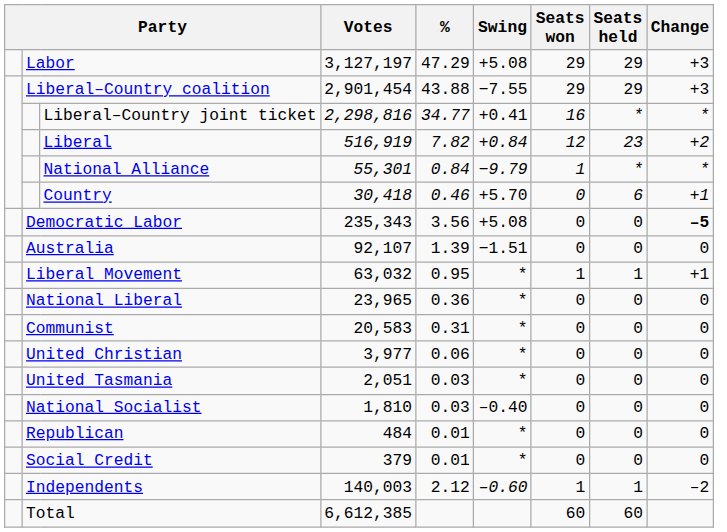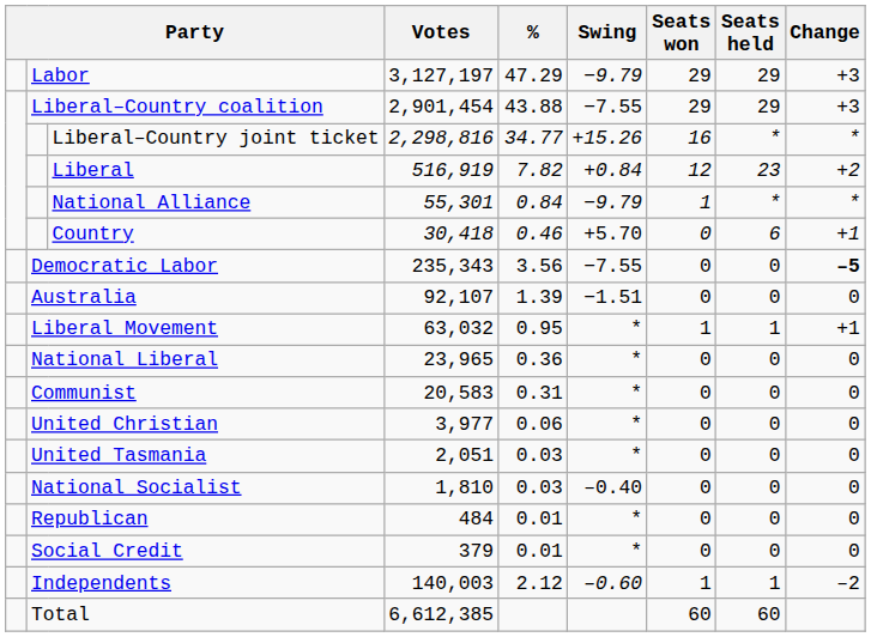Labor | Swing: +5.08 -> −9.79
Liberal–Country joint ticket | Swing: +0.41 -> +15.26
Democratic Labor | Swing: +5.08 -> −7.55
